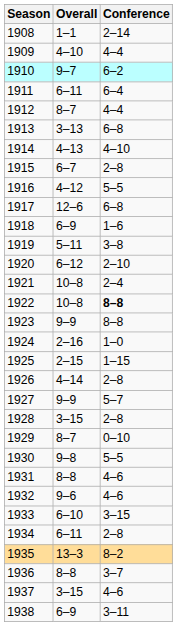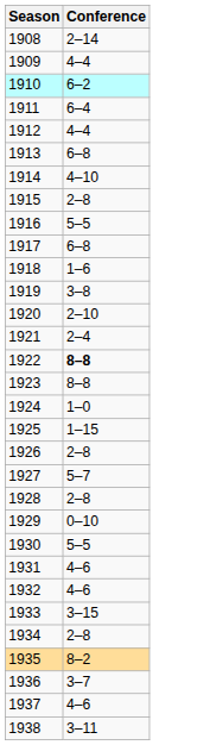- column: Overall | 1–1 | 4–10 | 9–7 | 6–11 | 8–7 | 3–13 | 4–13 | 6–7 | 4–12 | 12–6 | 6–9 | 5–11 | 6–12 | 10–8 | 10–8 | 9–9 | 2–16 | 2–15 | 4–14 | 9–9 | 3–15 | 8–7 | 9–8 | 8–8 | 9–6 | 6–10 | 6–11 | 13–3 | 8–8 | 3–15 | 6–9
